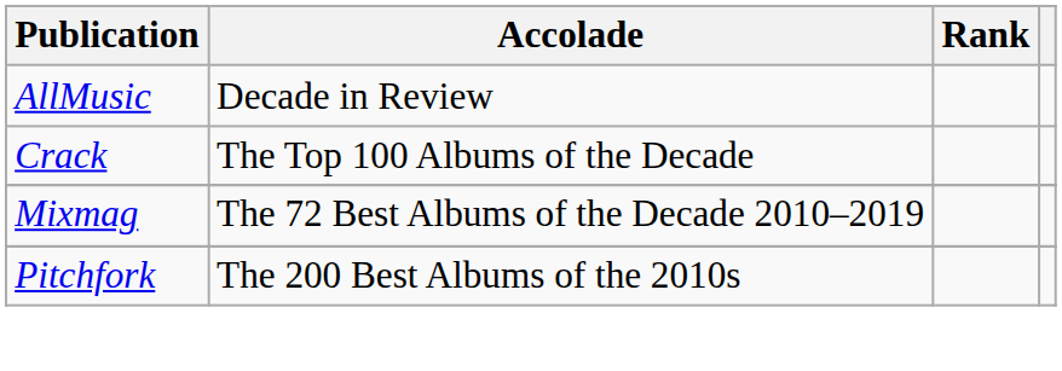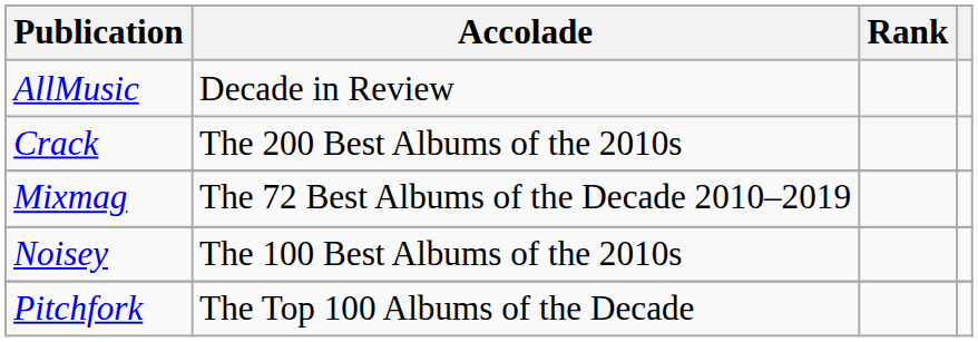Crack | Accolade: The Top 100 Albums of the Decade -> The 200 Best Albums of the 2010s
+ row: Noisey | The 100 Best Albums of the 2010s
Pitchfork | Accolade: The 200 Best Albums of the 2010s -> The Top 100 Albums of the Decade
